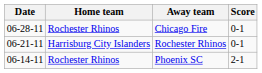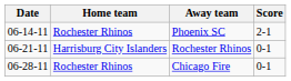rows swapped: Phoenix SC <-> Chicago Fire
